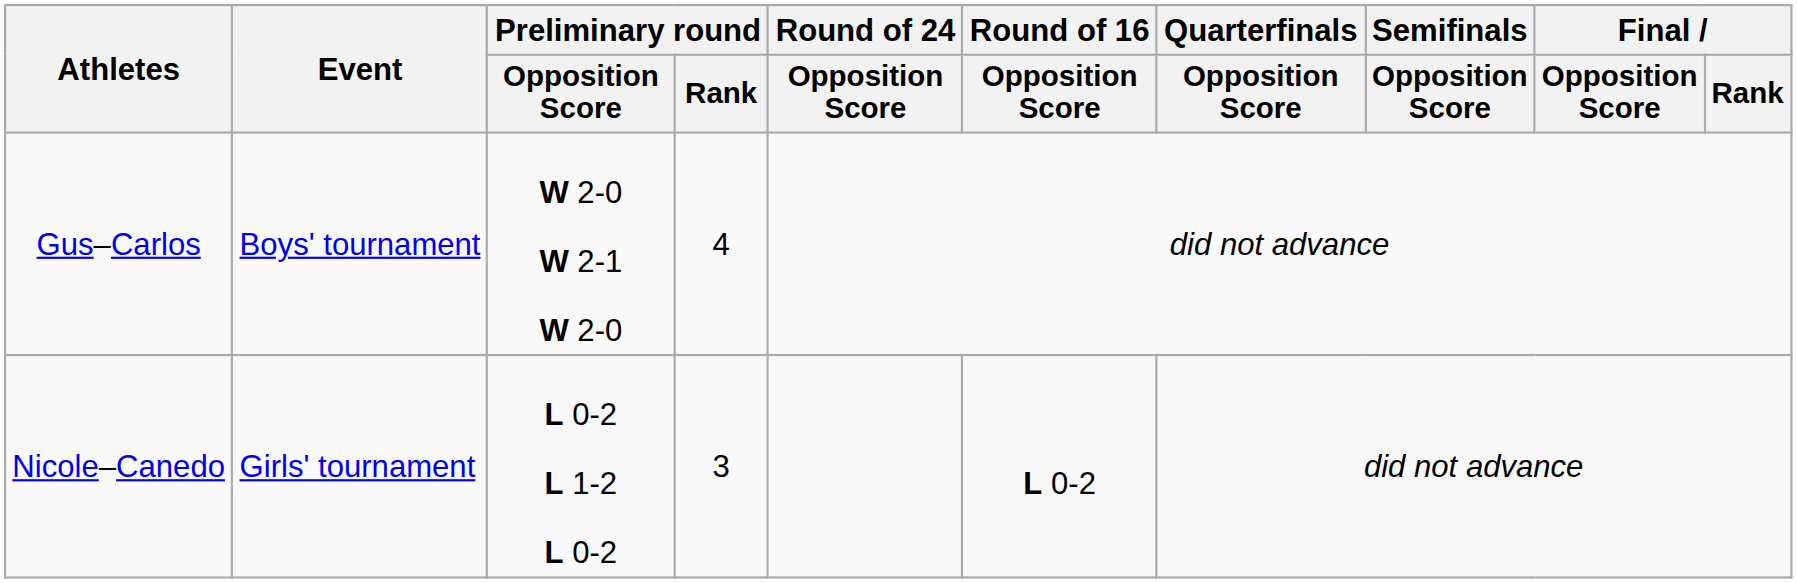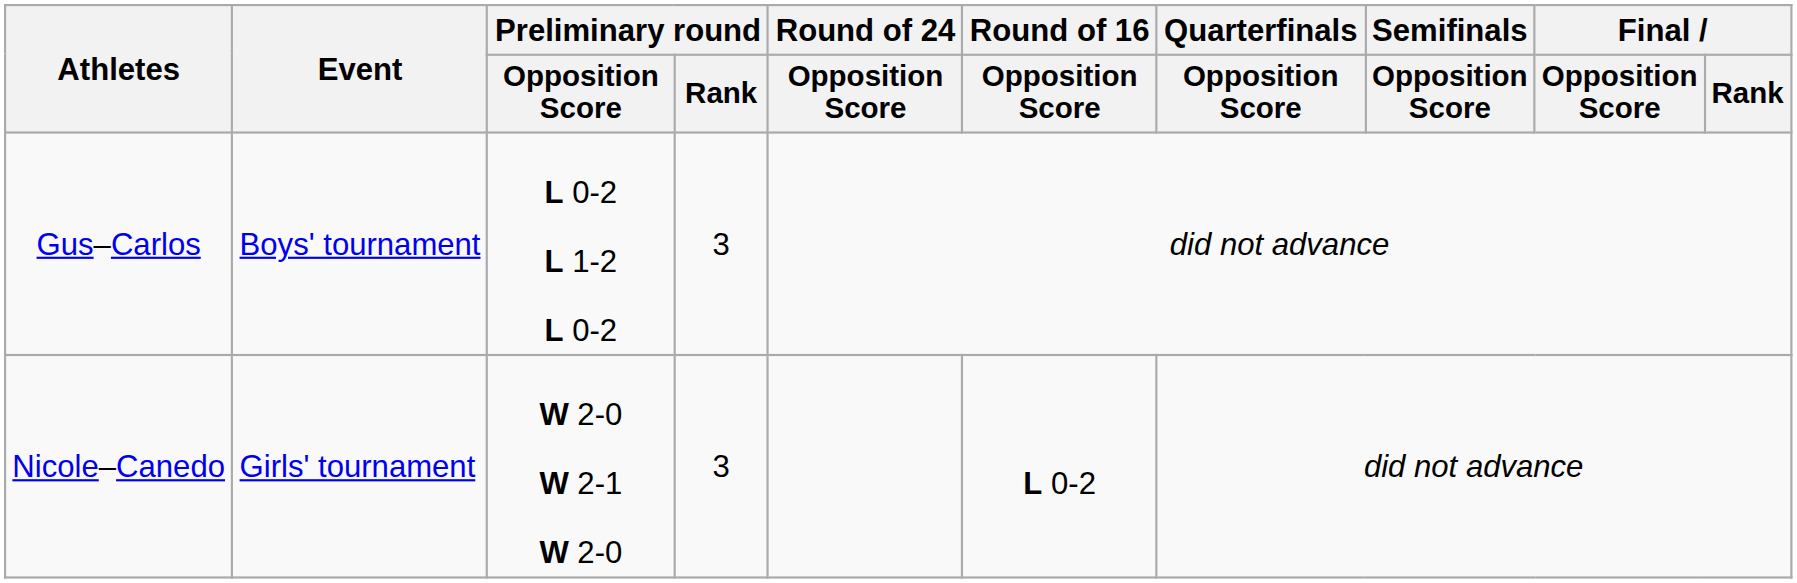Gus–Carlos | Preliminary round / Opposition Score: W 2-0 W 2-1 W 2-0 -> L 0-2 L 1-2 L 0-2
Gus–Carlos | Preliminary round / Rank: 4 -> 3
Nicole–Canedo | Preliminary round / Opposition Score: L 0-2 L 1-2 L 0-2 -> W 2-0 W 2-1 W 2-0
